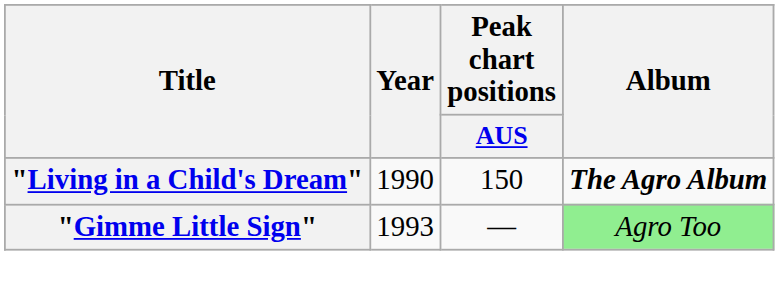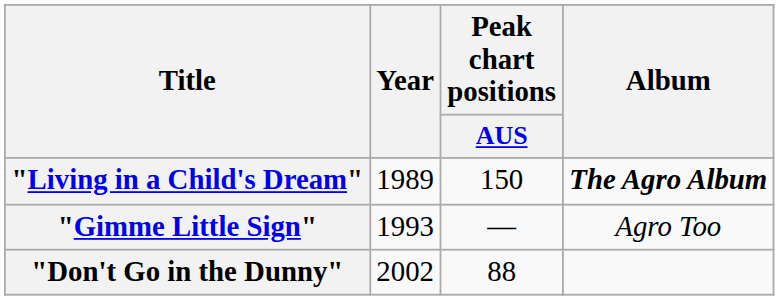"Living in a Child's Dream" | Year: 1990 -> 1989
"Gimme Little Sign" | Album: lightgreen background -> no background
+ row: "Don't Go in the Dunny" | 2002 | 88
